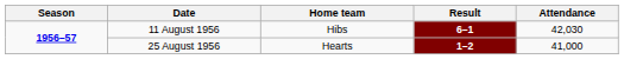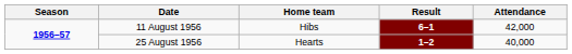11 August 1956 | Attendance: 42,030 -> 42,000
25 August 1956 | Attendance: 41,000 -> 40,000
